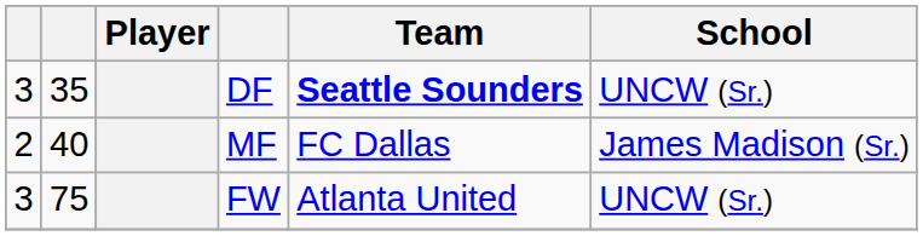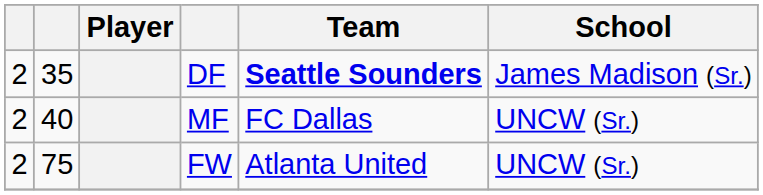DF | column 1: 3 -> 2
DF | School: UNCW (Sr.) -> James Madison (Sr.)
MF | School: James Madison (Sr.) -> UNCW (Sr.)
FW | column 1: 3 -> 2
